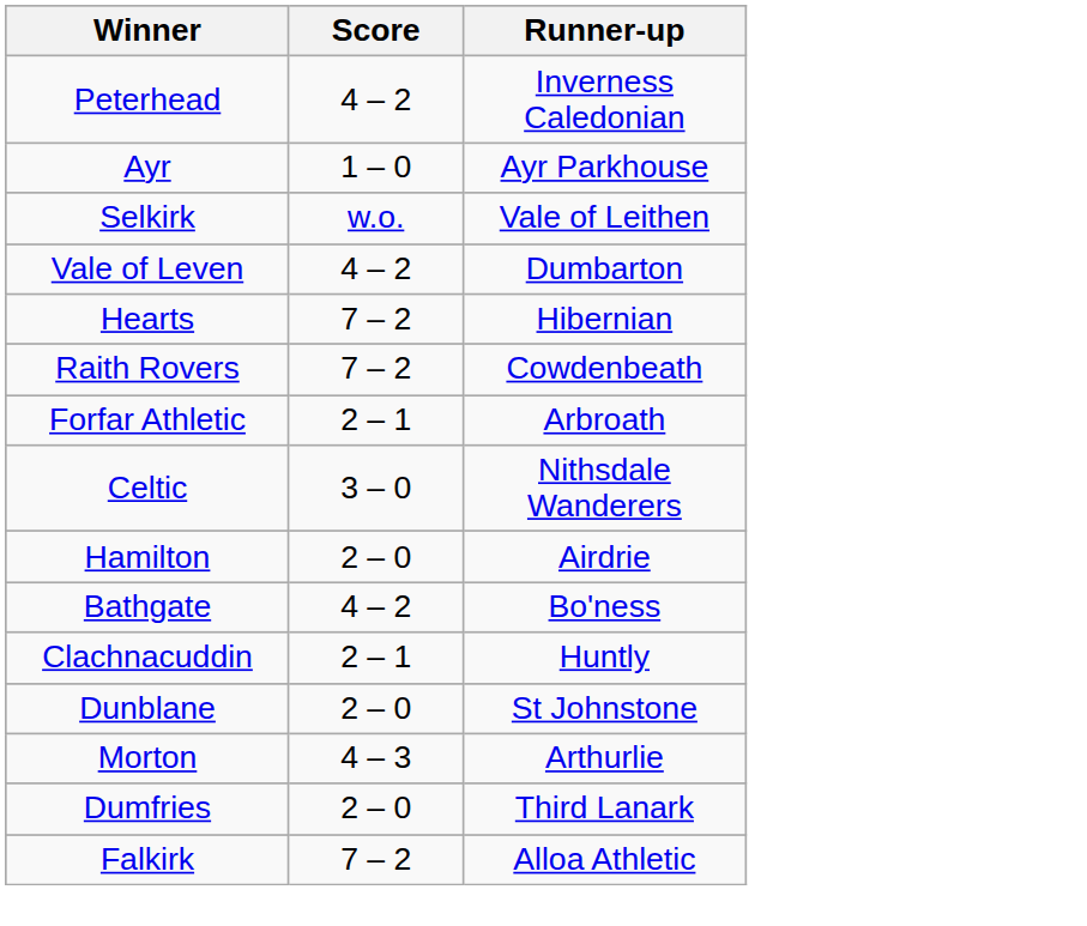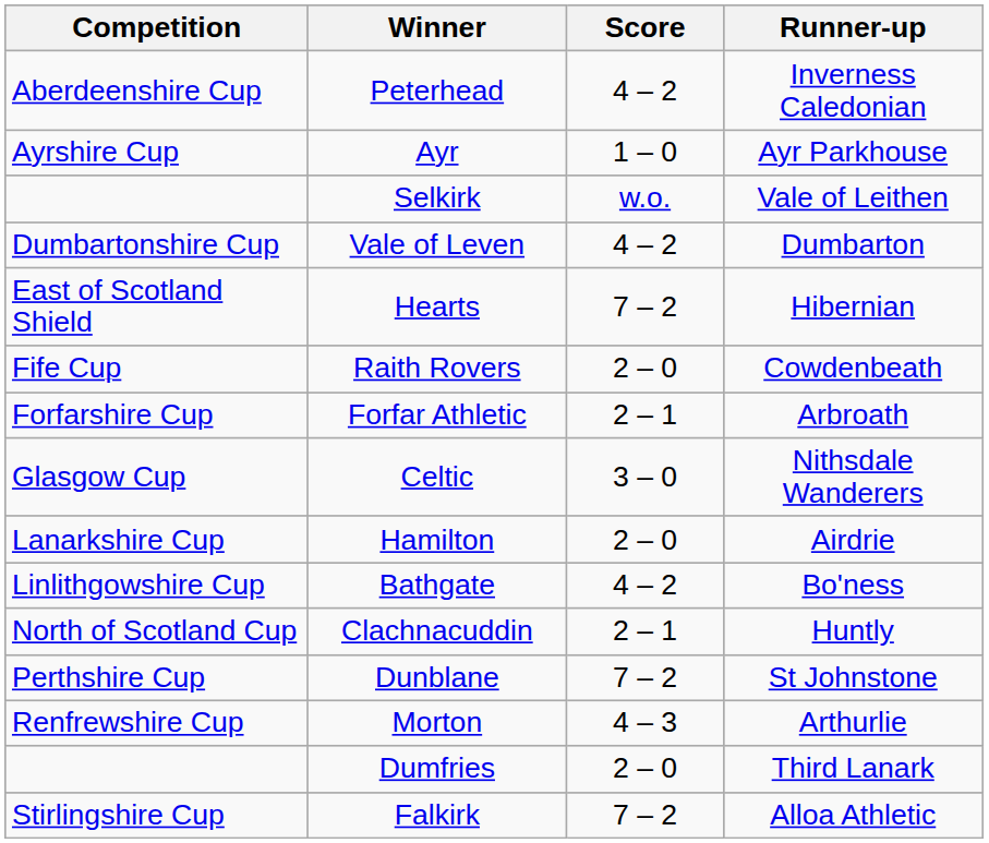+ column: Competition | Aberdeenshire Cup | Ayrshire Cup | Dumbartonshire Cup | East of Scotland Shield | Fife Cup | Forfarshire Cup | Glasgow Cup | Lanarkshire Cup | Linlithgowshire Cup | North of Scotland Cup | Perthshire Cup | Renfrewshire Cup | Stirlingshire Cup
Raith Rovers | Score: 7 – 2 -> 2 – 0
Dunblane | Score: 2 – 0 -> 7 – 2
